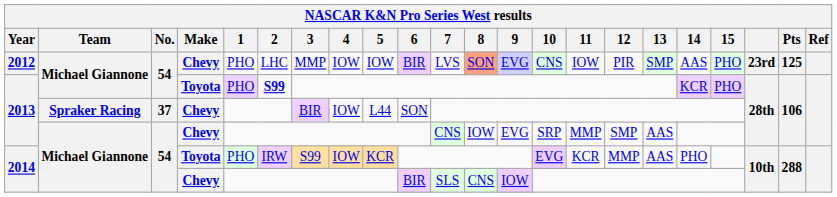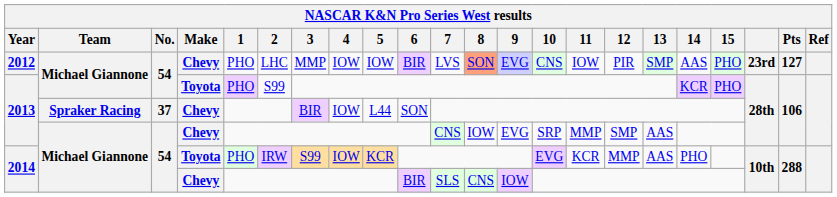2012 | Pts: 125 -> 127
2013 / Toyota | 2: bold -> normal
